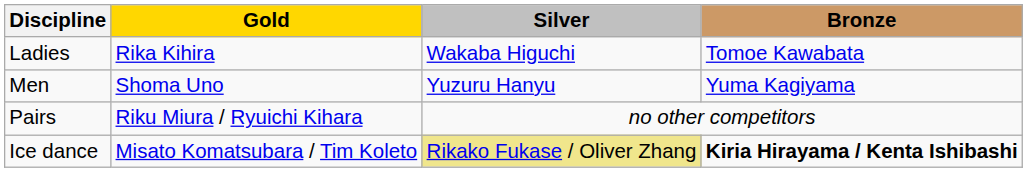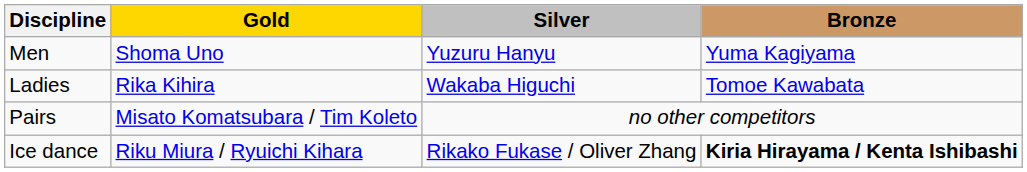rows swapped: Men <-> Ladies
Pairs | Gold: Riku Miura / Ryuichi Kihara -> Misato Komatsubara / Tim Koleto
Ice dance | Gold: Misato Komatsubara / Tim Koleto -> Riku Miura / Ryuichi Kihara
Ice dance | Silver: khaki background -> no background
